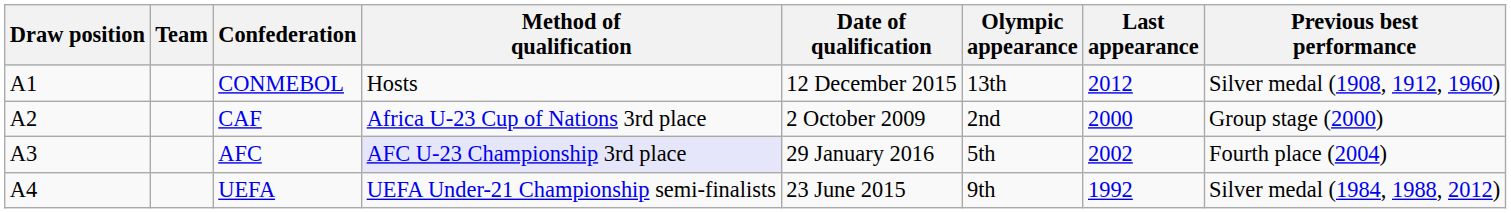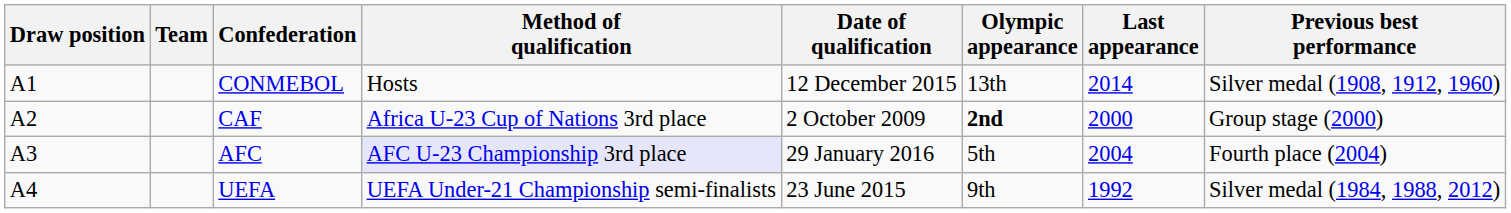CONMEBOL | Last appearance: 2012 -> 2014
CAF | Olympic appearance: normal -> bold
AFC | Last appearance: 2002 -> 2004
